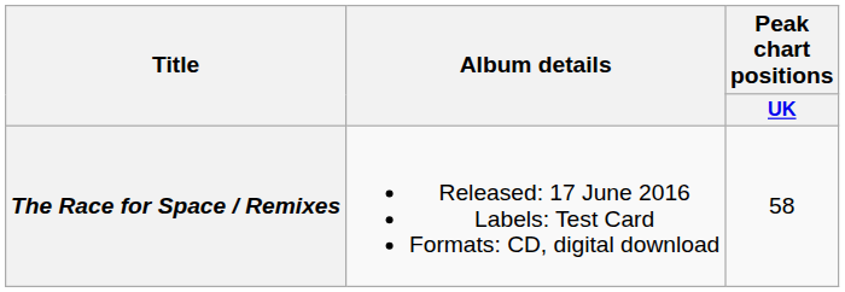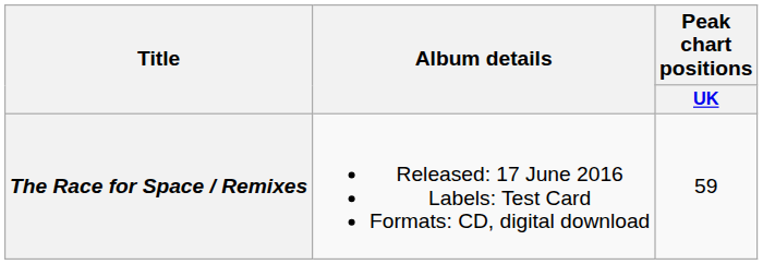The Race for Space / Remixes | Peak chart positions / UK: 58 -> 59
